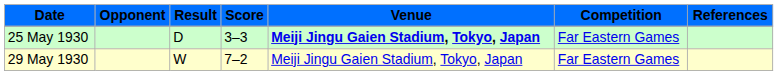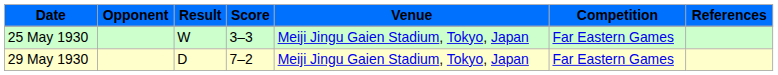25 May 1930 | Result: D -> W
25 May 1930 | Venue: bold -> normal
29 May 1930 | Result: W -> D
